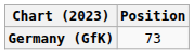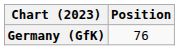Germany (GfK) | Position: 73 -> 76
